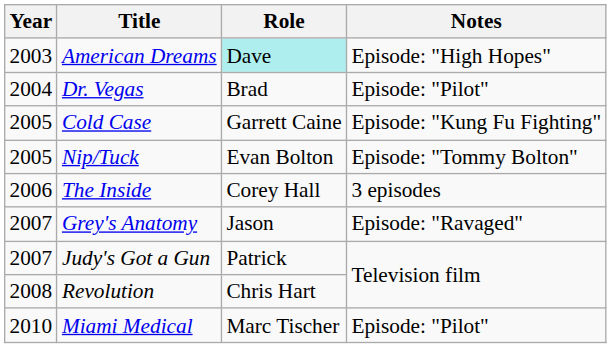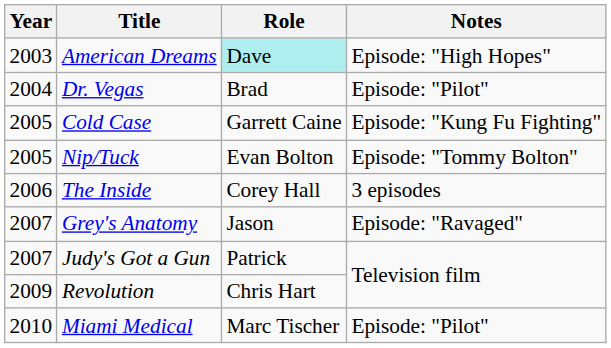Revolution | Year: 2008 -> 2009
